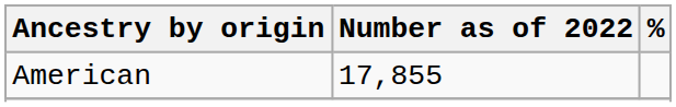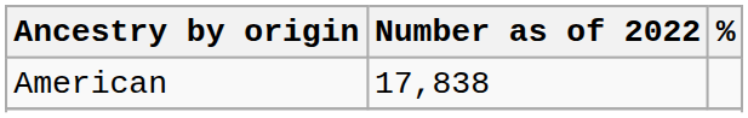American | Number as of 2022: 17,855 -> 17,838
